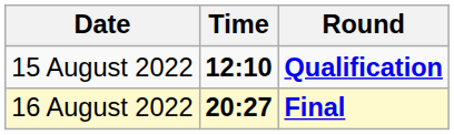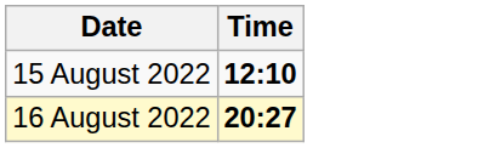- column: Round | Qualification | Final
